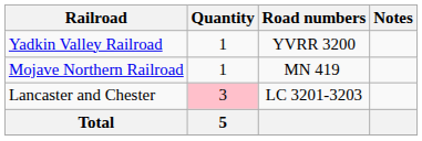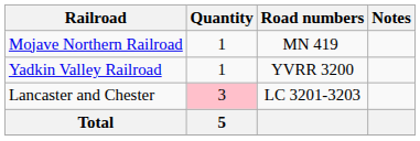rows swapped: Yadkin Valley Railroad <-> Mojave Northern Railroad
